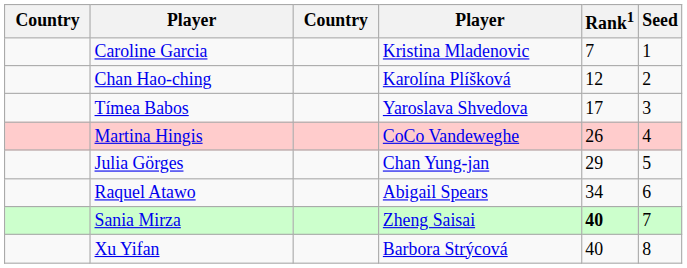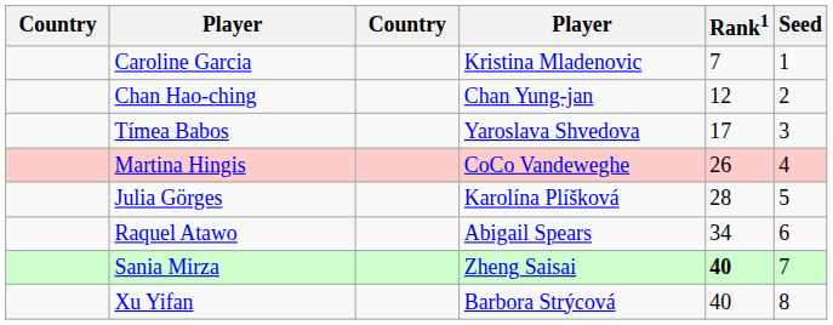Chan Hao-ching | column 4: Karolína Plíšková -> Chan Yung-jan
Julia Görges | column 4: Chan Yung-jan -> Karolína Plíšková
Julia Görges | Rank1: 29 -> 28
